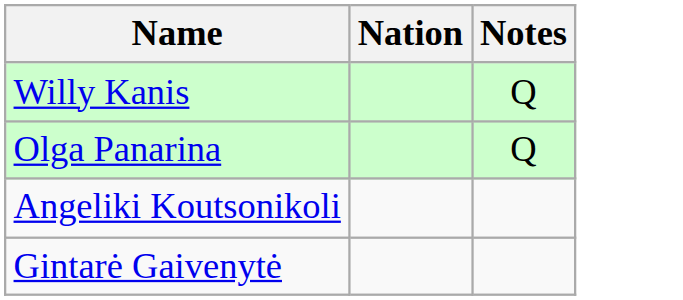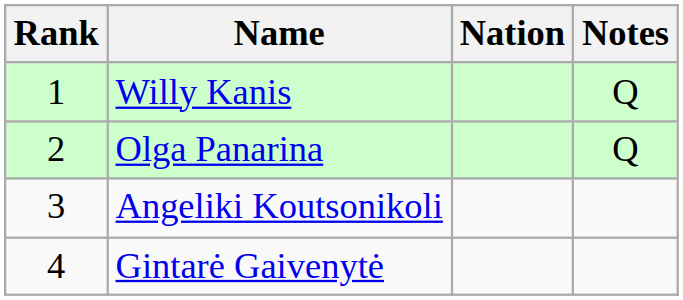+ column: Rank | 1 | 2 | 3 | 4
